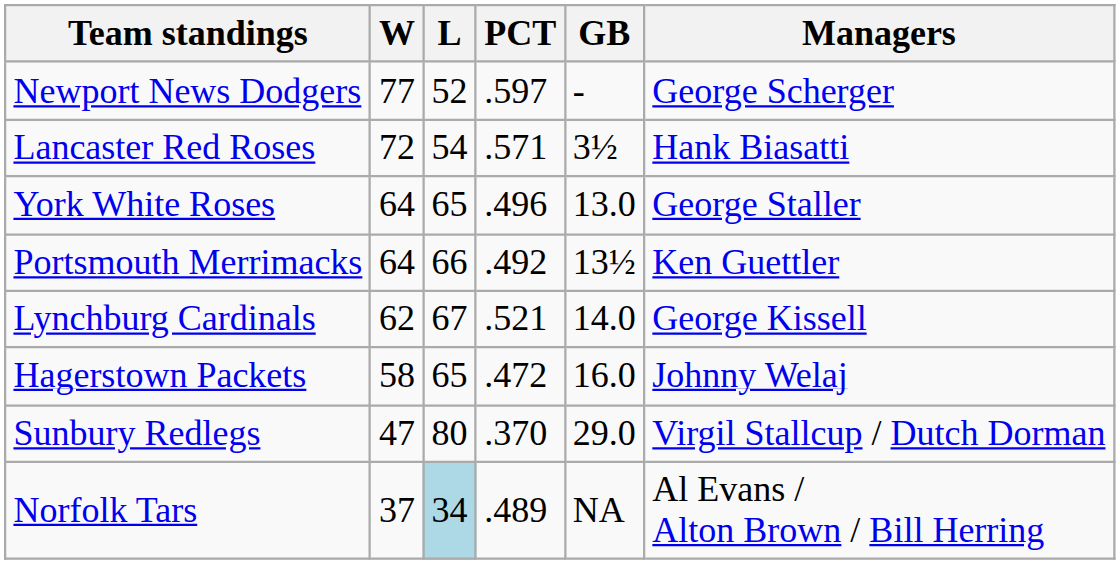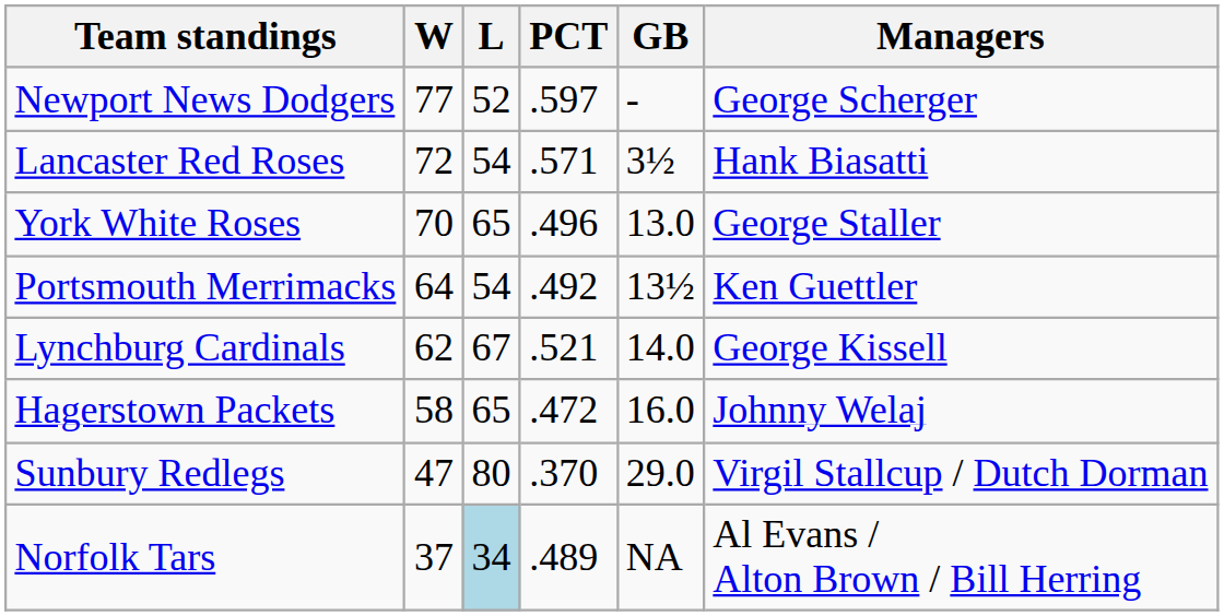York White Roses | W: 64 -> 70
Portsmouth Merrimacks | L: 66 -> 54
